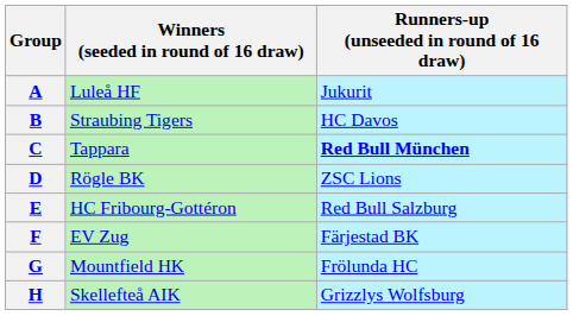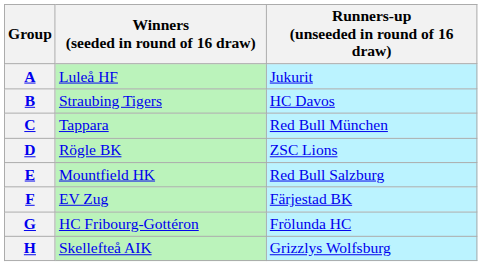C | Runners-up (unseeded in round of 16 draw): bold -> normal
E | Winners (seeded in round of 16 draw): HC Fribourg-Gottéron -> Mountfield HK
G | Winners (seeded in round of 16 draw): Mountfield HK -> HC Fribourg-Gottéron
